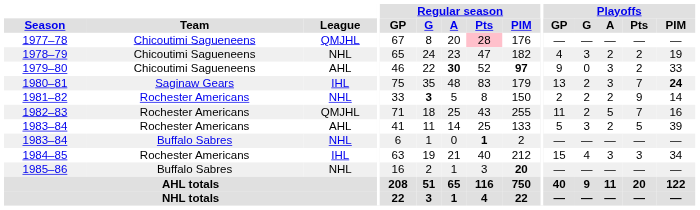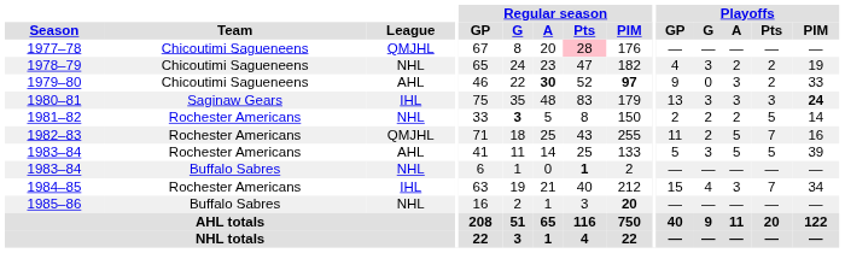1980–81 | Playoffs / G: 2 -> 3
1980–81 | Playoffs / Pts: 7 -> 3
1981–82 | Playoffs / Pts: 9 -> 5
1983–84 / Rochester Americans | Playoffs / A: 2 -> 5
1984–85 | Playoffs / Pts: 3 -> 7
